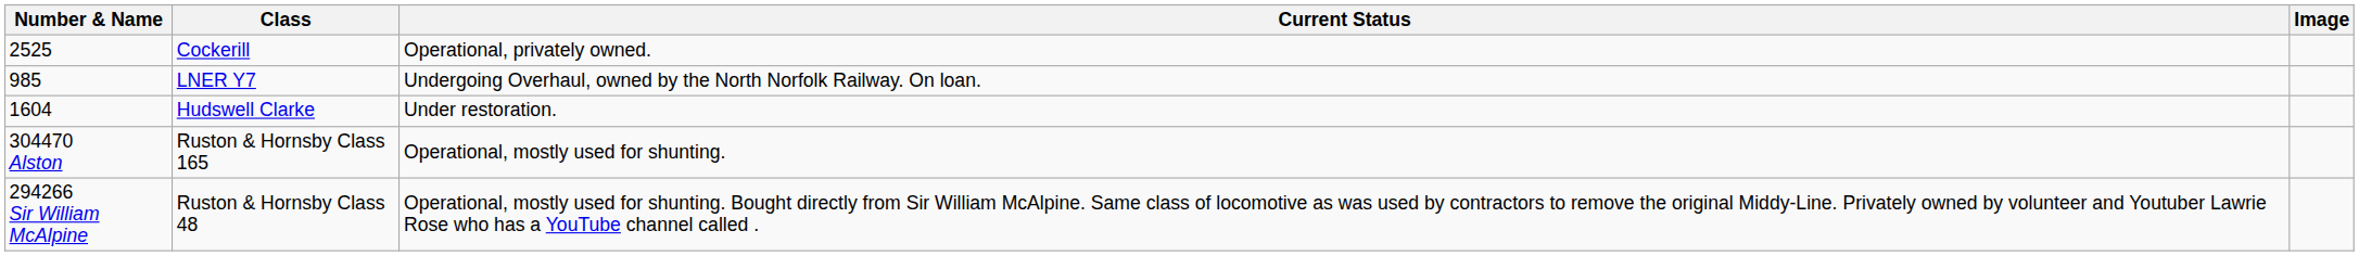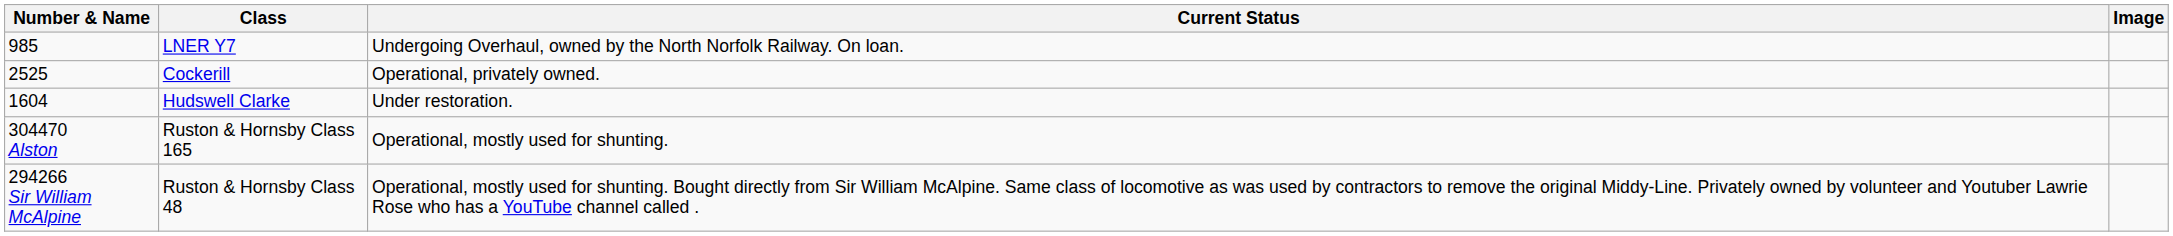rows swapped: Cockerill <-> LNER Y7
